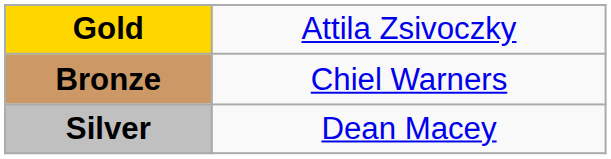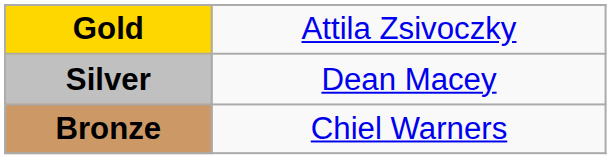rows swapped: Silver <-> Bronze
